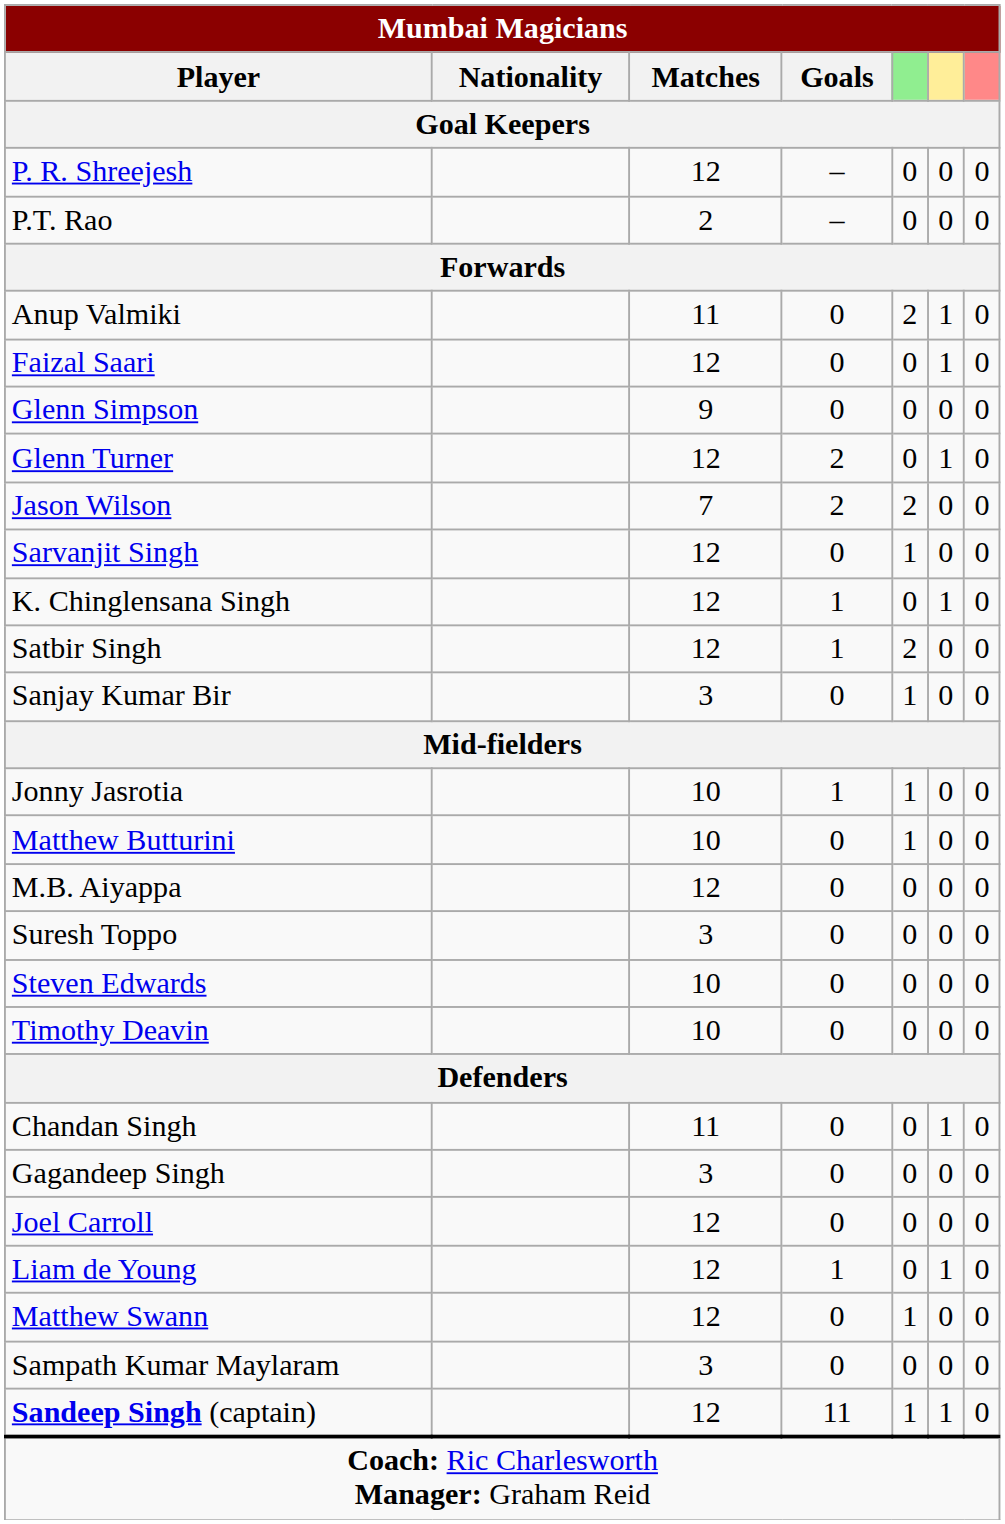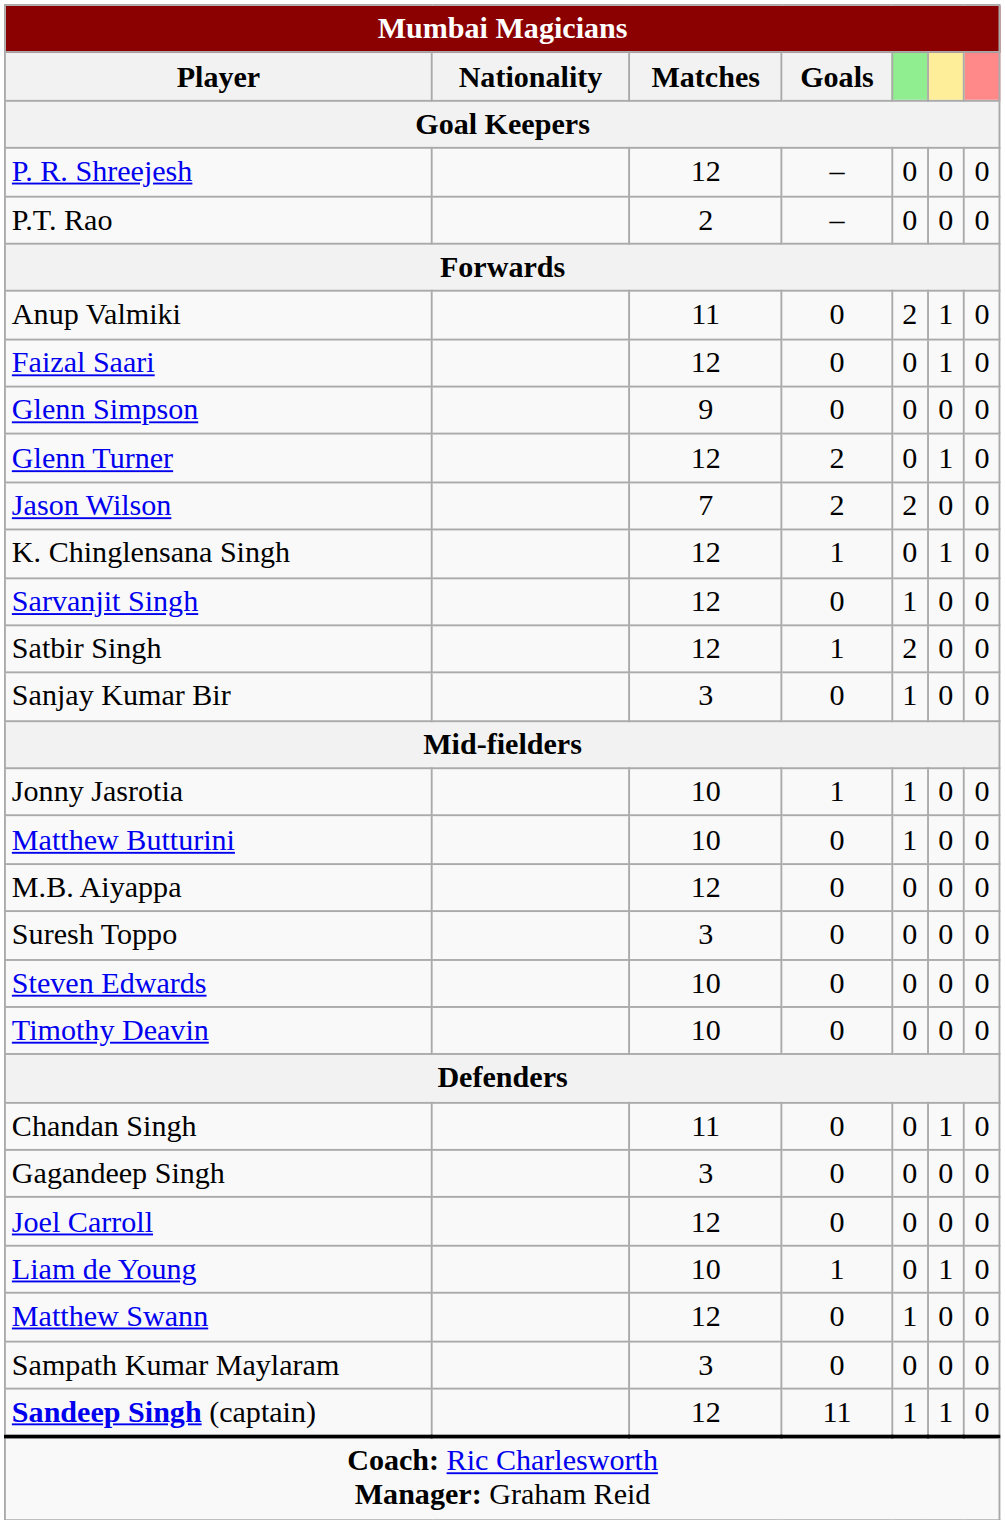rows swapped: K. Chinglensana Singh <-> Sarvanjit Singh
Liam de Young | Matches: 12 -> 10
